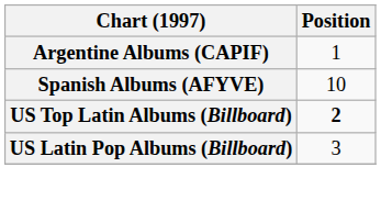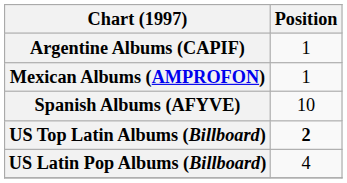+ row: Mexican Albums (AMPROFON) | 1
US Latin Pop Albums (Billboard) | Position: 3 -> 4
